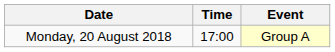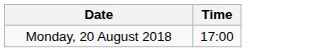- column: Event | Group A
